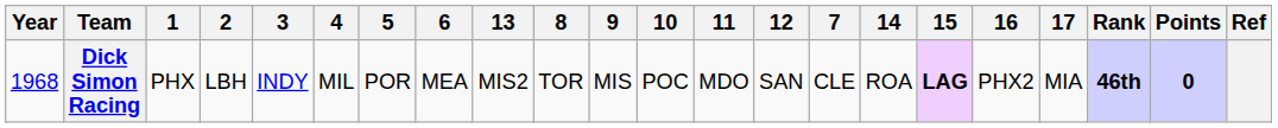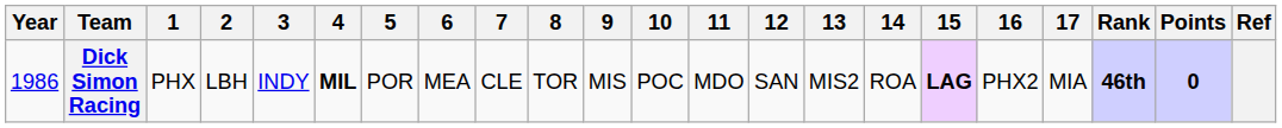columns swapped: 7 <-> 13
Dick Simon Racing | Year: 1968 -> 1986
Dick Simon Racing | 4: normal -> bold
